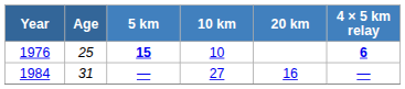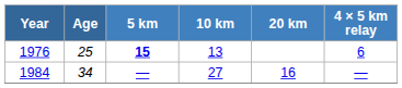1976 | 10 km: 10 -> 13
1976 | 4 × 5 km relay: bold -> normal
1984 | Age: 31 -> 34
